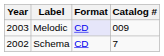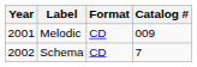Melodic | Year: 2003 -> 2001
Melodic | Format: lavender background -> no background
